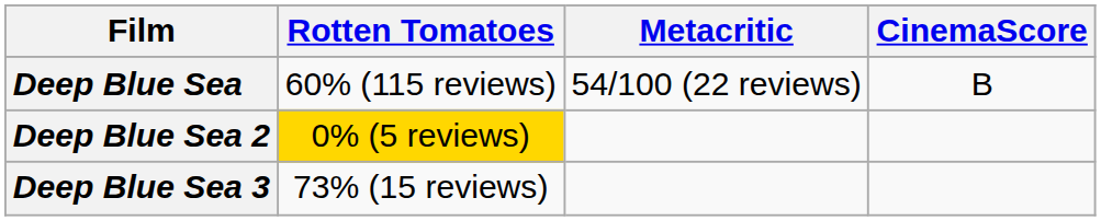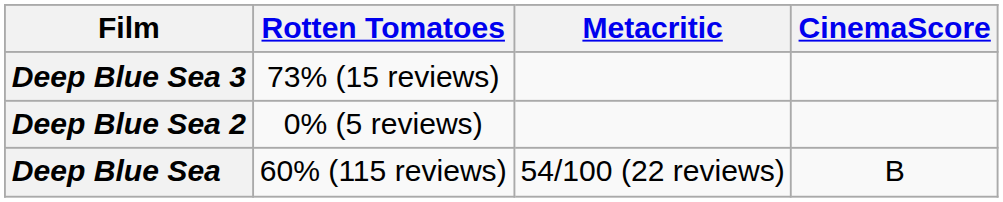rows swapped: Deep Blue Sea <-> Deep Blue Sea 3
Deep Blue Sea 2 | Rotten Tomatoes: gold background -> no background
